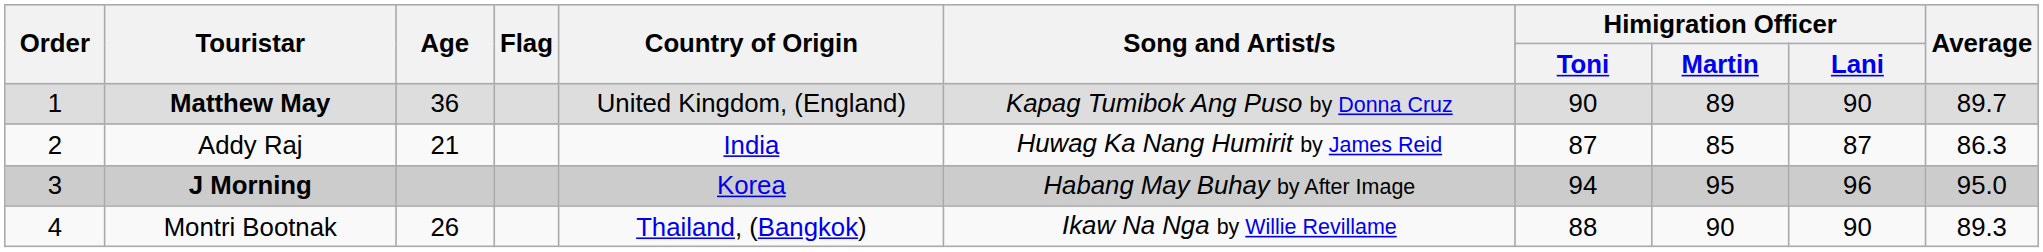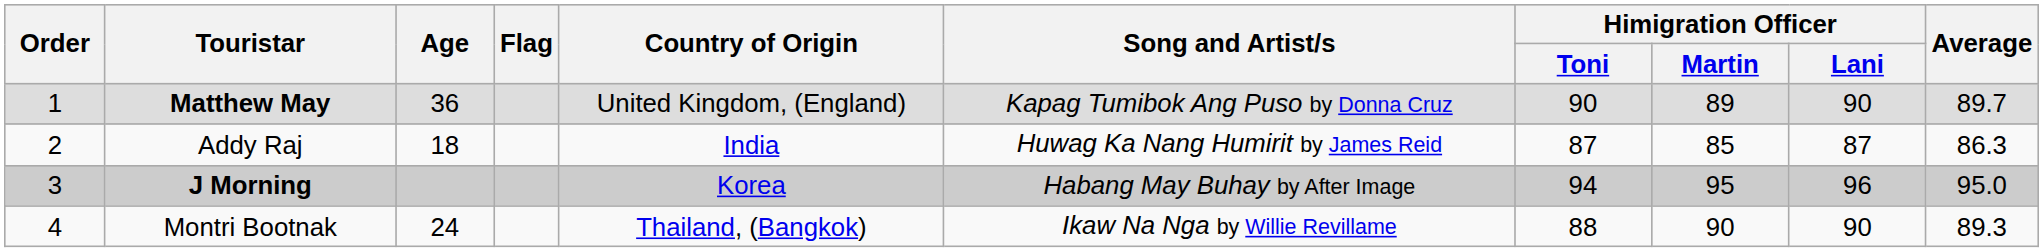Addy Raj | Age: 21 -> 18
Montri Bootnak | Age: 26 -> 24
